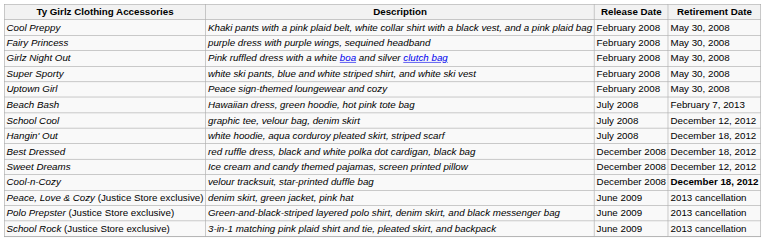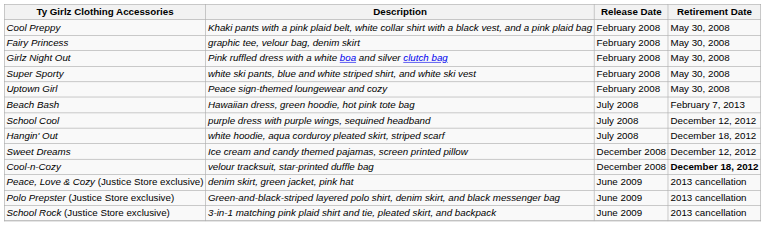Fairy Princess | Description: purple dress with purple wings, sequined headband -> graphic tee, velour bag, denim skirt
School Cool | Description: graphic tee, velour bag, denim skirt -> purple dress with purple wings, sequined headband
- row: Best Dressed | red ruffle dress, black and white polka dot cardigan, black bag | December 2008 | December 18, 2012
